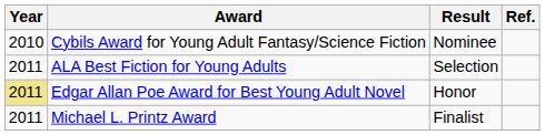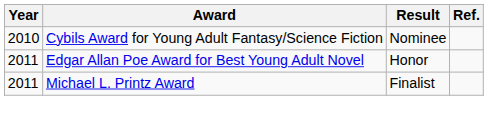- row: 2011 | ALA Best Fiction for Young Adults | Selection
Edgar Allan Poe Award for Best Young Adult Novel | Year: khaki background -> no background
